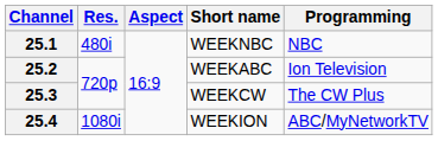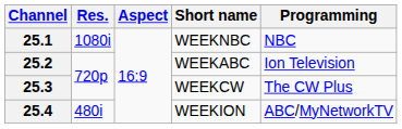25.1 | Res.: 480i -> 1080i
25.4 | Res.: 1080i -> 480i
